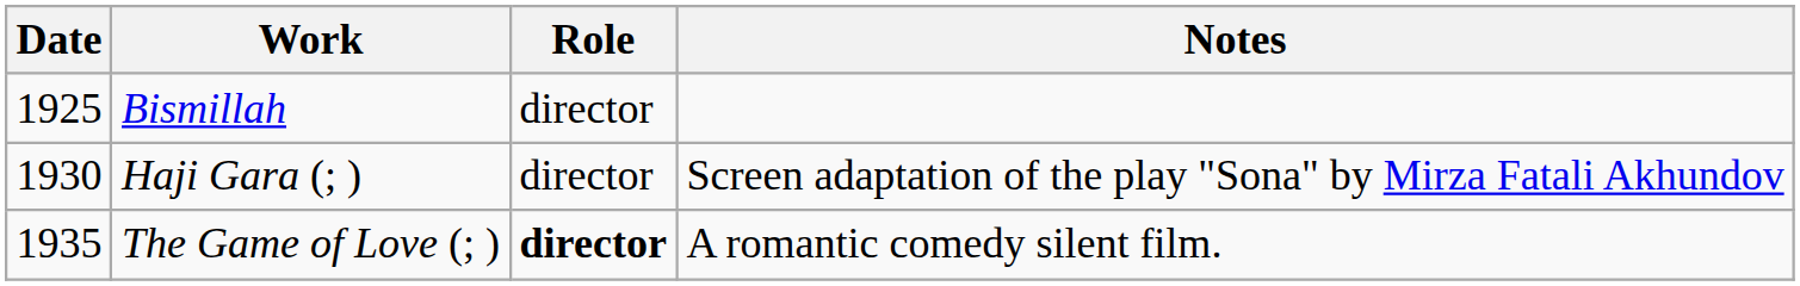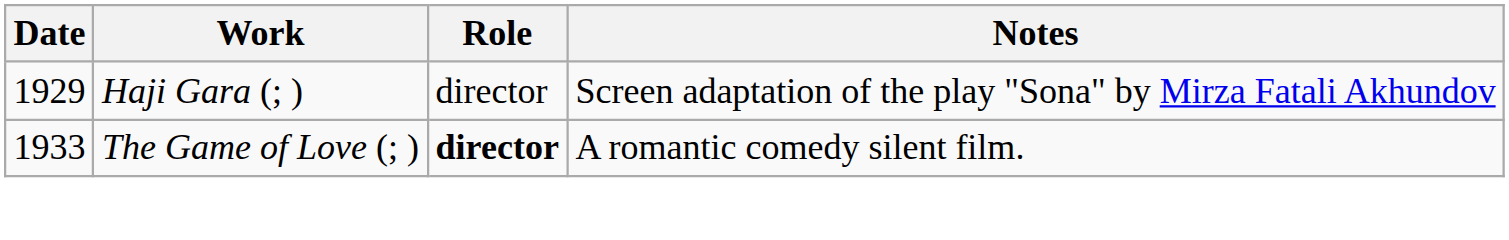- row: 1925 | Bismillah | director
Haji Gara (; ) | Date: 1930 -> 1929
The Game of Love (; ) | Date: 1935 -> 1933
